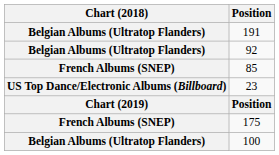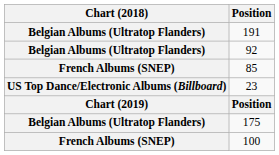175 | Chart (2018): French Albums (SNEP) -> Belgian Albums (Ultratop Flanders)
100 | Chart (2018): Belgian Albums (Ultratop Flanders) -> French Albums (SNEP)
